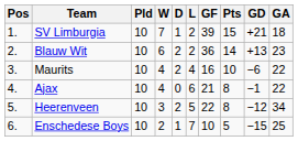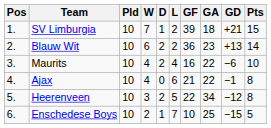columns swapped: GA <-> Pts
